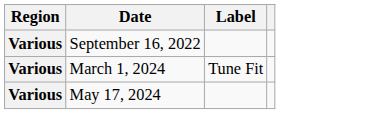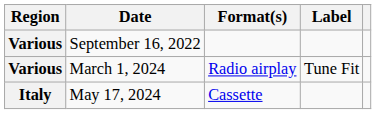+ column: Format(s) | Radio airplay | Cassette
May 17, 2024 | Region: Various -> Italy
